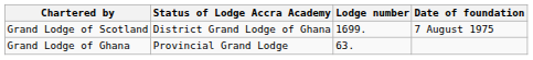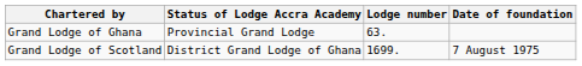rows swapped: Grand Lodge of Ghana <-> Grand Lodge of Scotland
